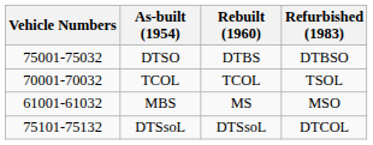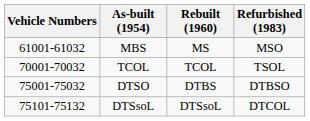rows swapped: DTSO <-> MBS
